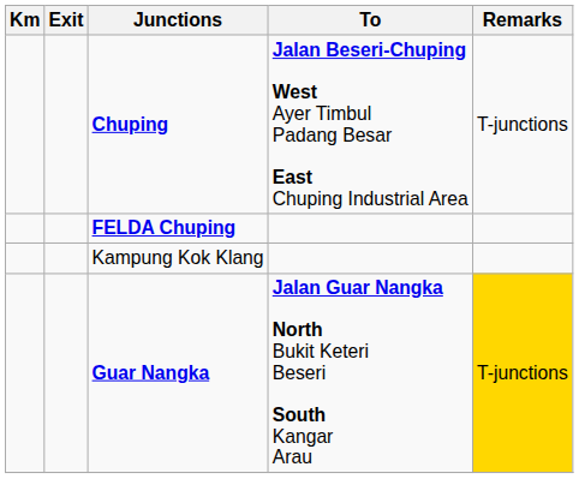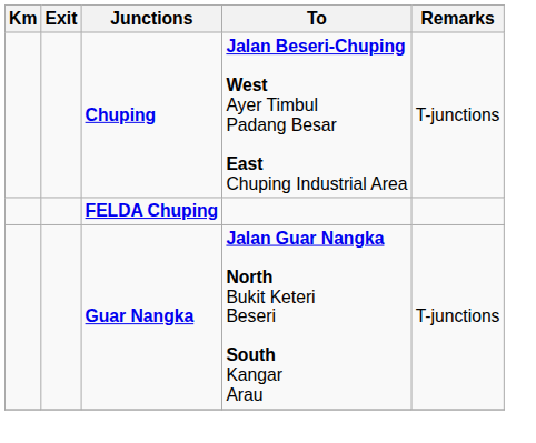- row: Kampung Kok Klang
Guar Nangka | Remarks: gold background -> no background
